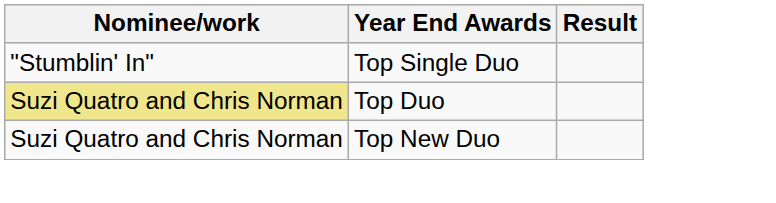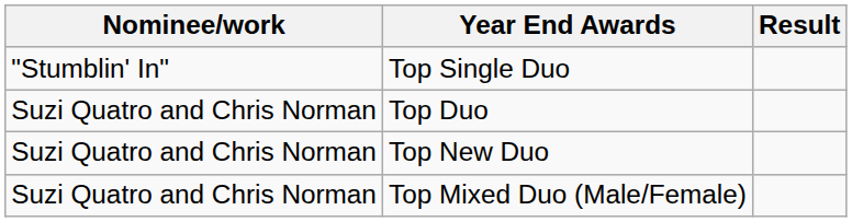Top Duo | Nominee/work: khaki background -> no background
+ row: Suzi Quatro and Chris Norman | Top Mixed Duo (Male/Female)
